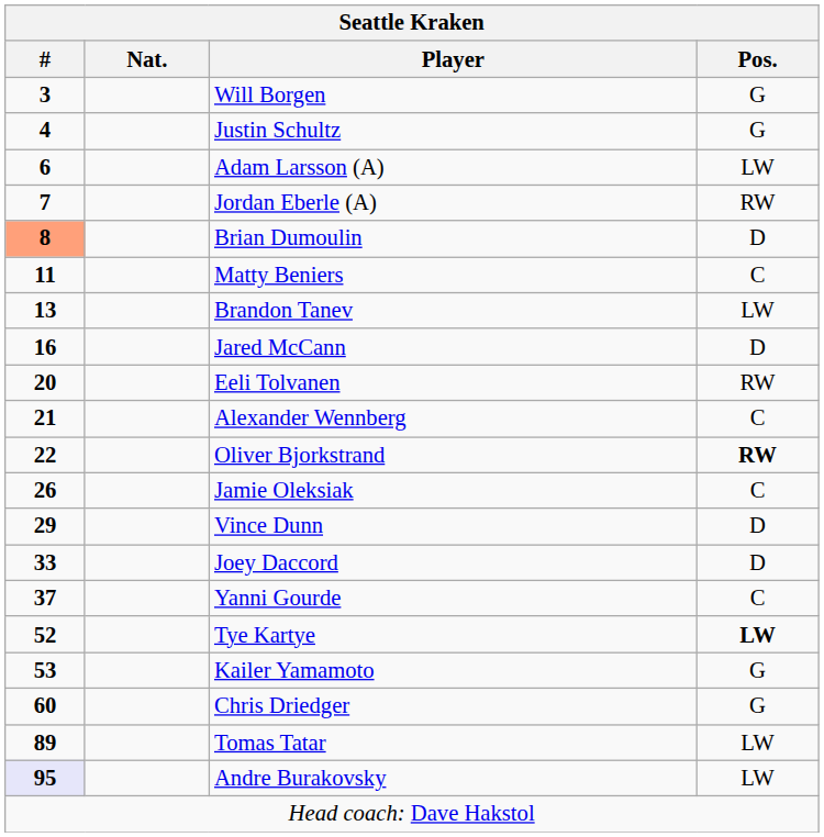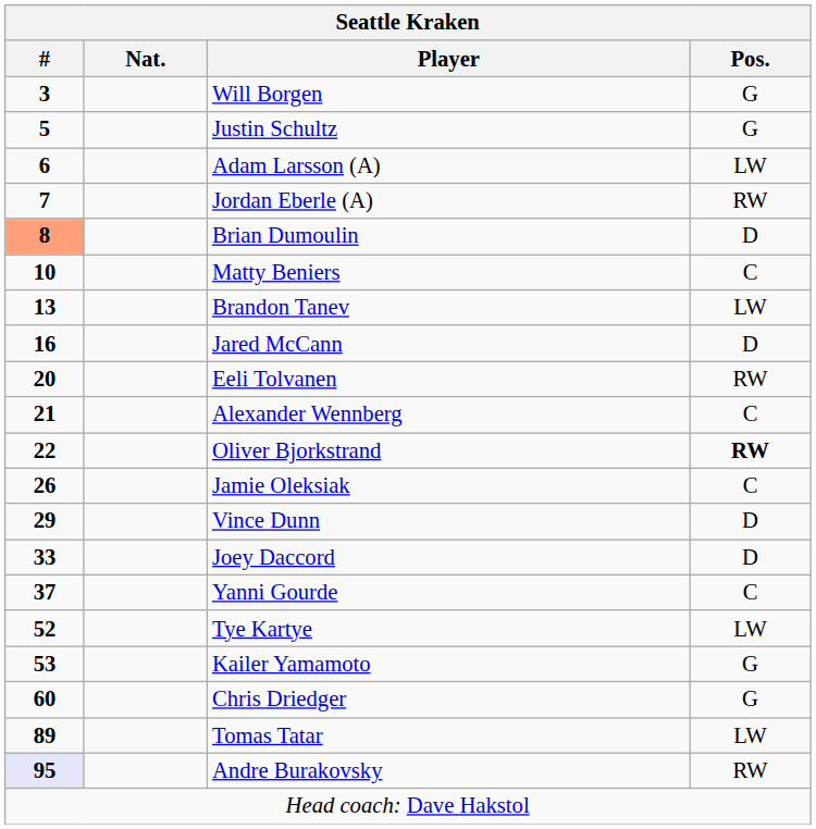Justin Schultz | #: 4 -> 5
Matty Beniers | #: 11 -> 10
Tye Kartye | Pos.: bold -> normal
Andre Burakovsky | Pos.: LW -> RW
